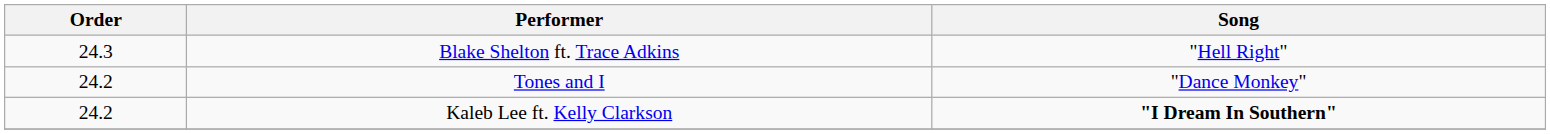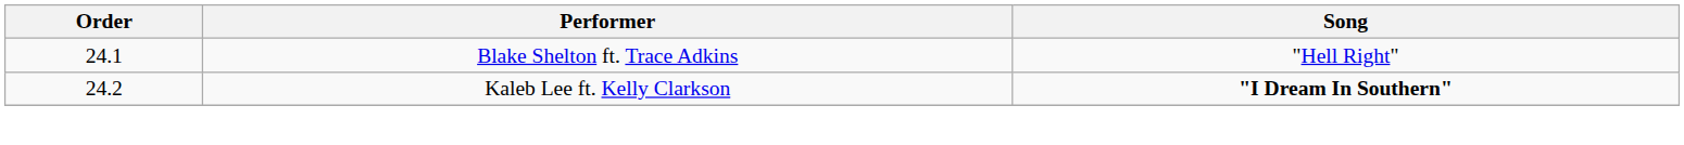Blake Shelton ft. Trace Adkins | Order: 24.3 -> 24.1
- row: 24.2 | Tones and I | "Dance Monkey"
